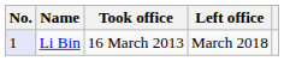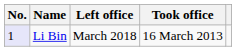columns swapped: Took office <-> Left office
